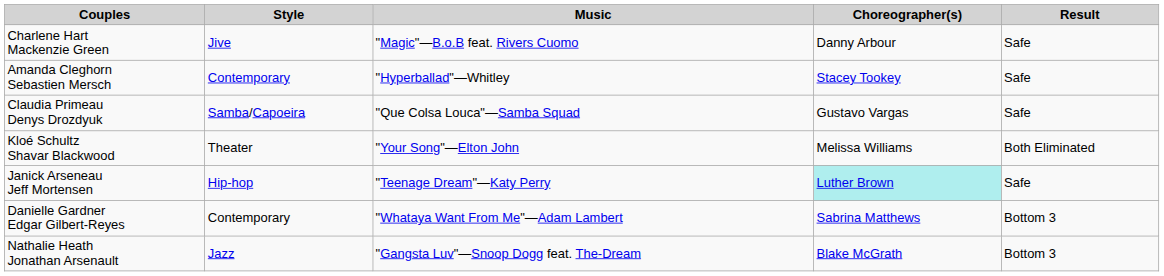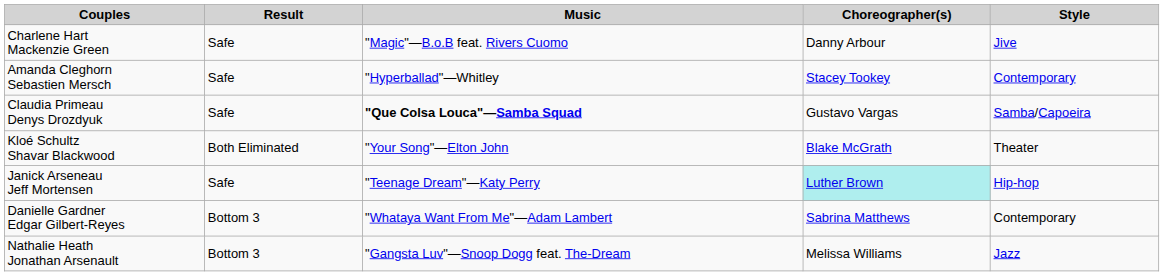columns swapped: Style <-> Result
Claudia Primeau Denys Drozdyuk | Music: normal -> bold
Kloé Schultz Shavar Blackwood | Choreographer(s): Melissa Williams -> Blake McGrath
Nathalie Heath Jonathan Arsenault | Choreographer(s): Blake McGrath -> Melissa Williams
